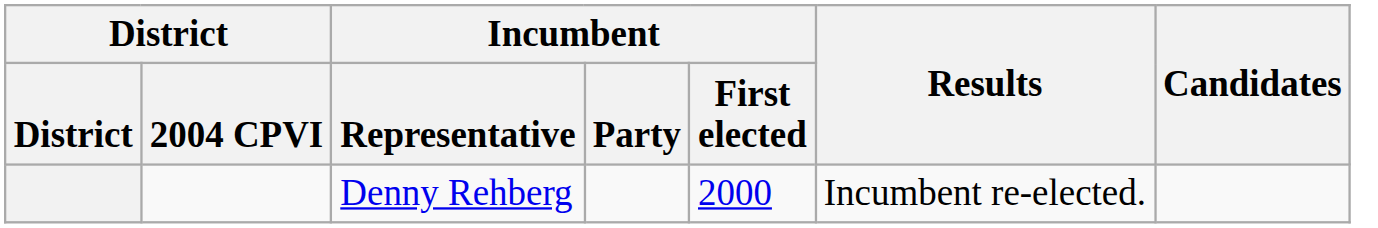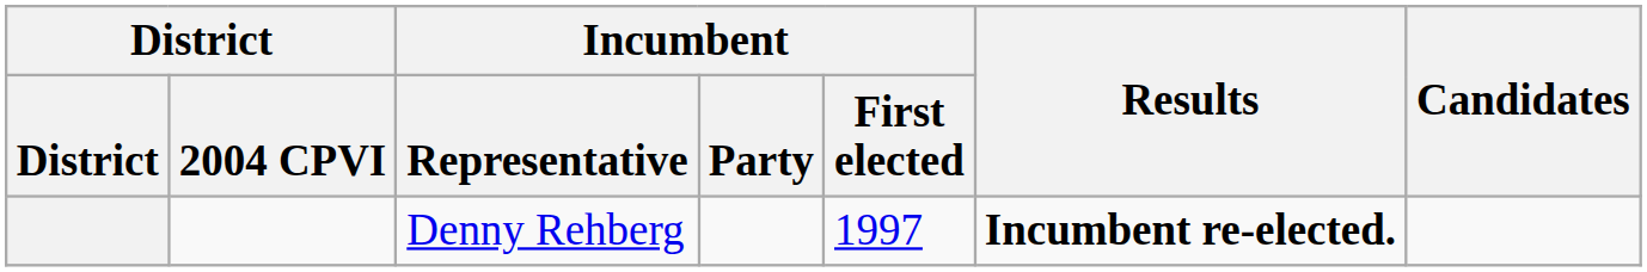Denny Rehberg | Incumbent / First elected: 2000 -> 1997
Denny Rehberg | Results: normal -> bold
